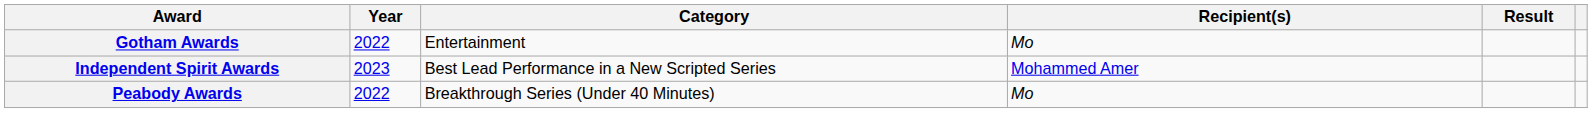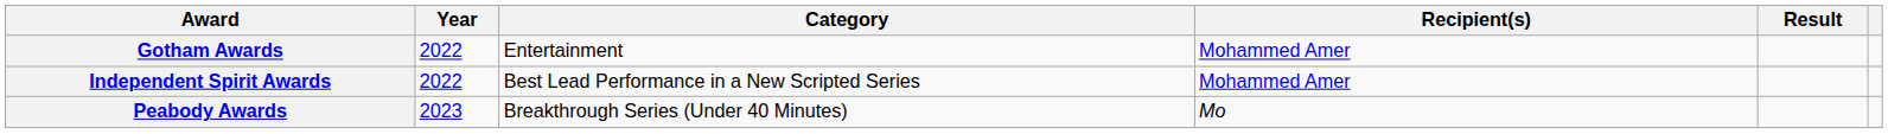Gotham Awards | Recipient(s): Mo -> Mohammed Amer
Independent Spirit Awards | Year: 2023 -> 2022
Peabody Awards | Year: 2022 -> 2023
